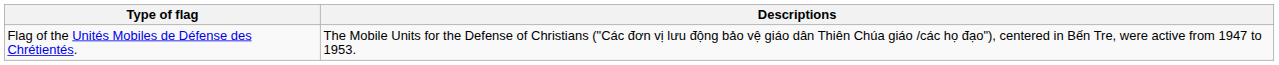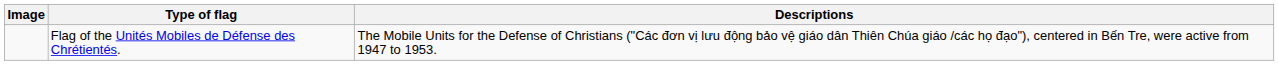+ column: Image
